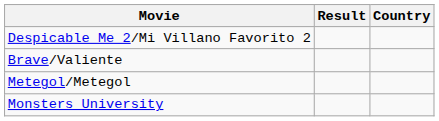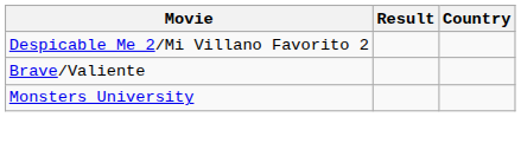- row: Metegol/Metegol
